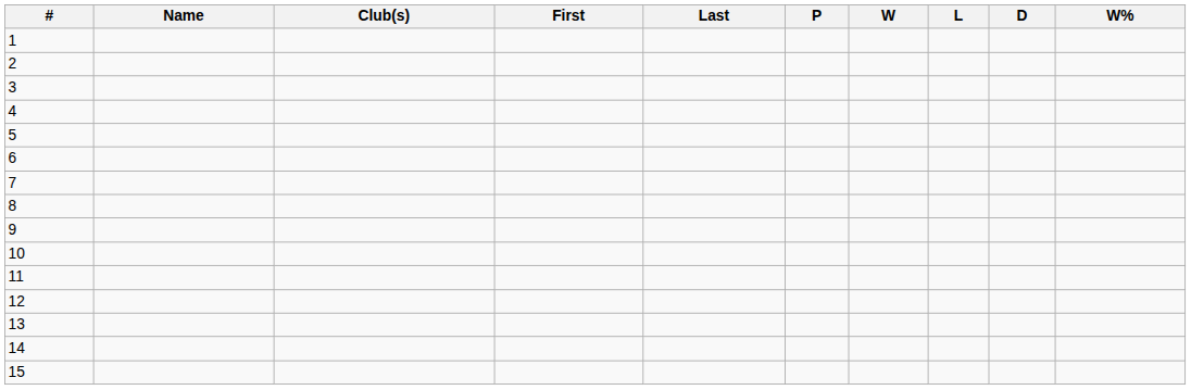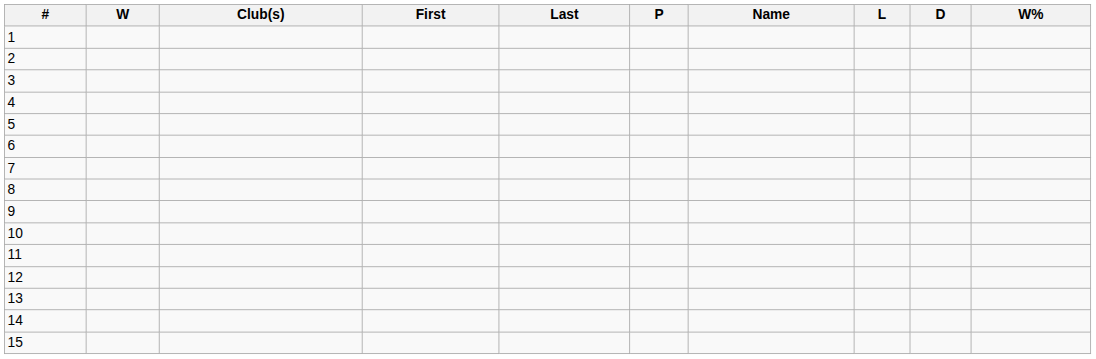columns swapped: Name <-> W
